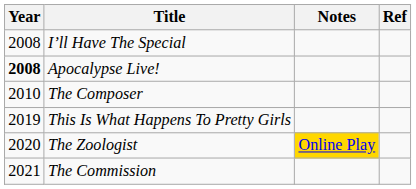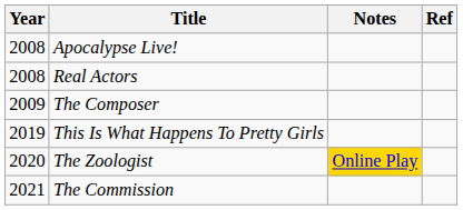- row: 2008 | I’ll Have The Special
Apocalypse Live! | Year: bold -> normal
+ row: 2008 | Real Actors
The Composer | Year: 2010 -> 2009
